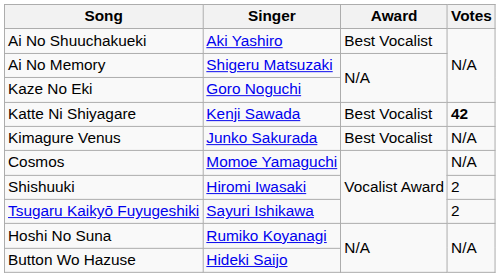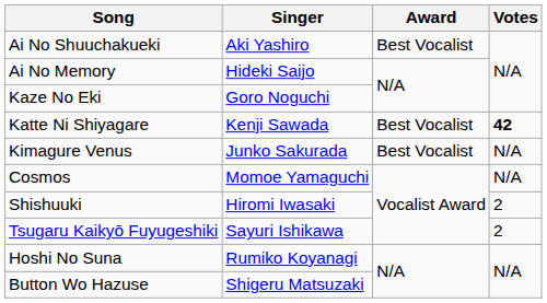Ai No Memory | Singer: Shigeru Matsuzaki -> Hideki Saijo
Button Wo Hazuse | Singer: Hideki Saijo -> Shigeru Matsuzaki
